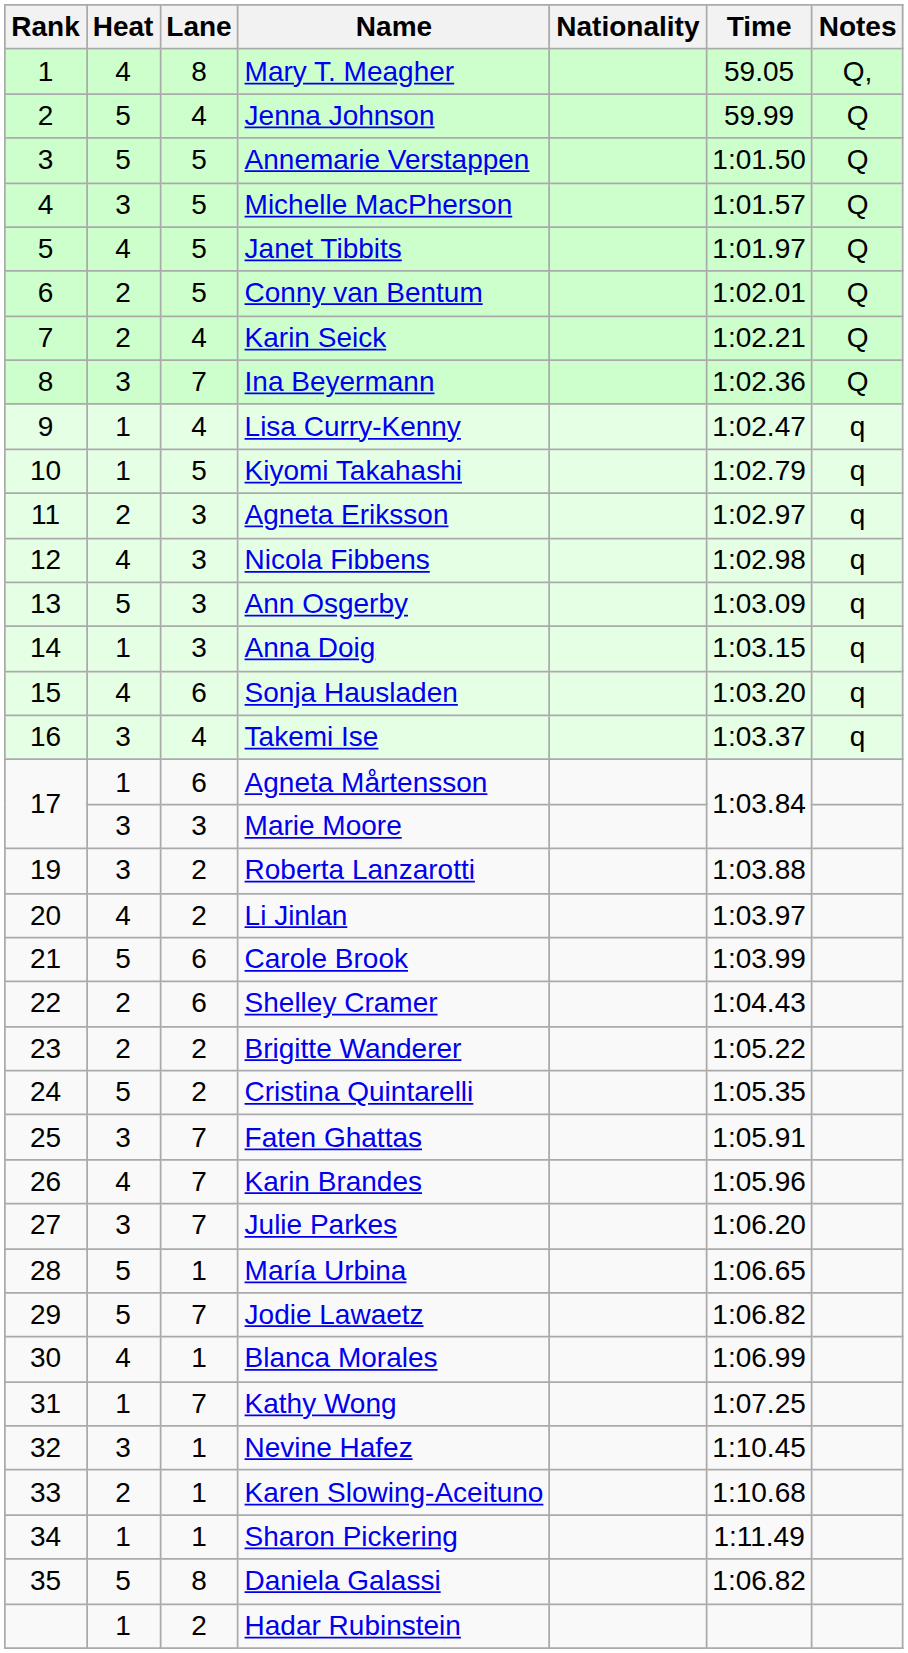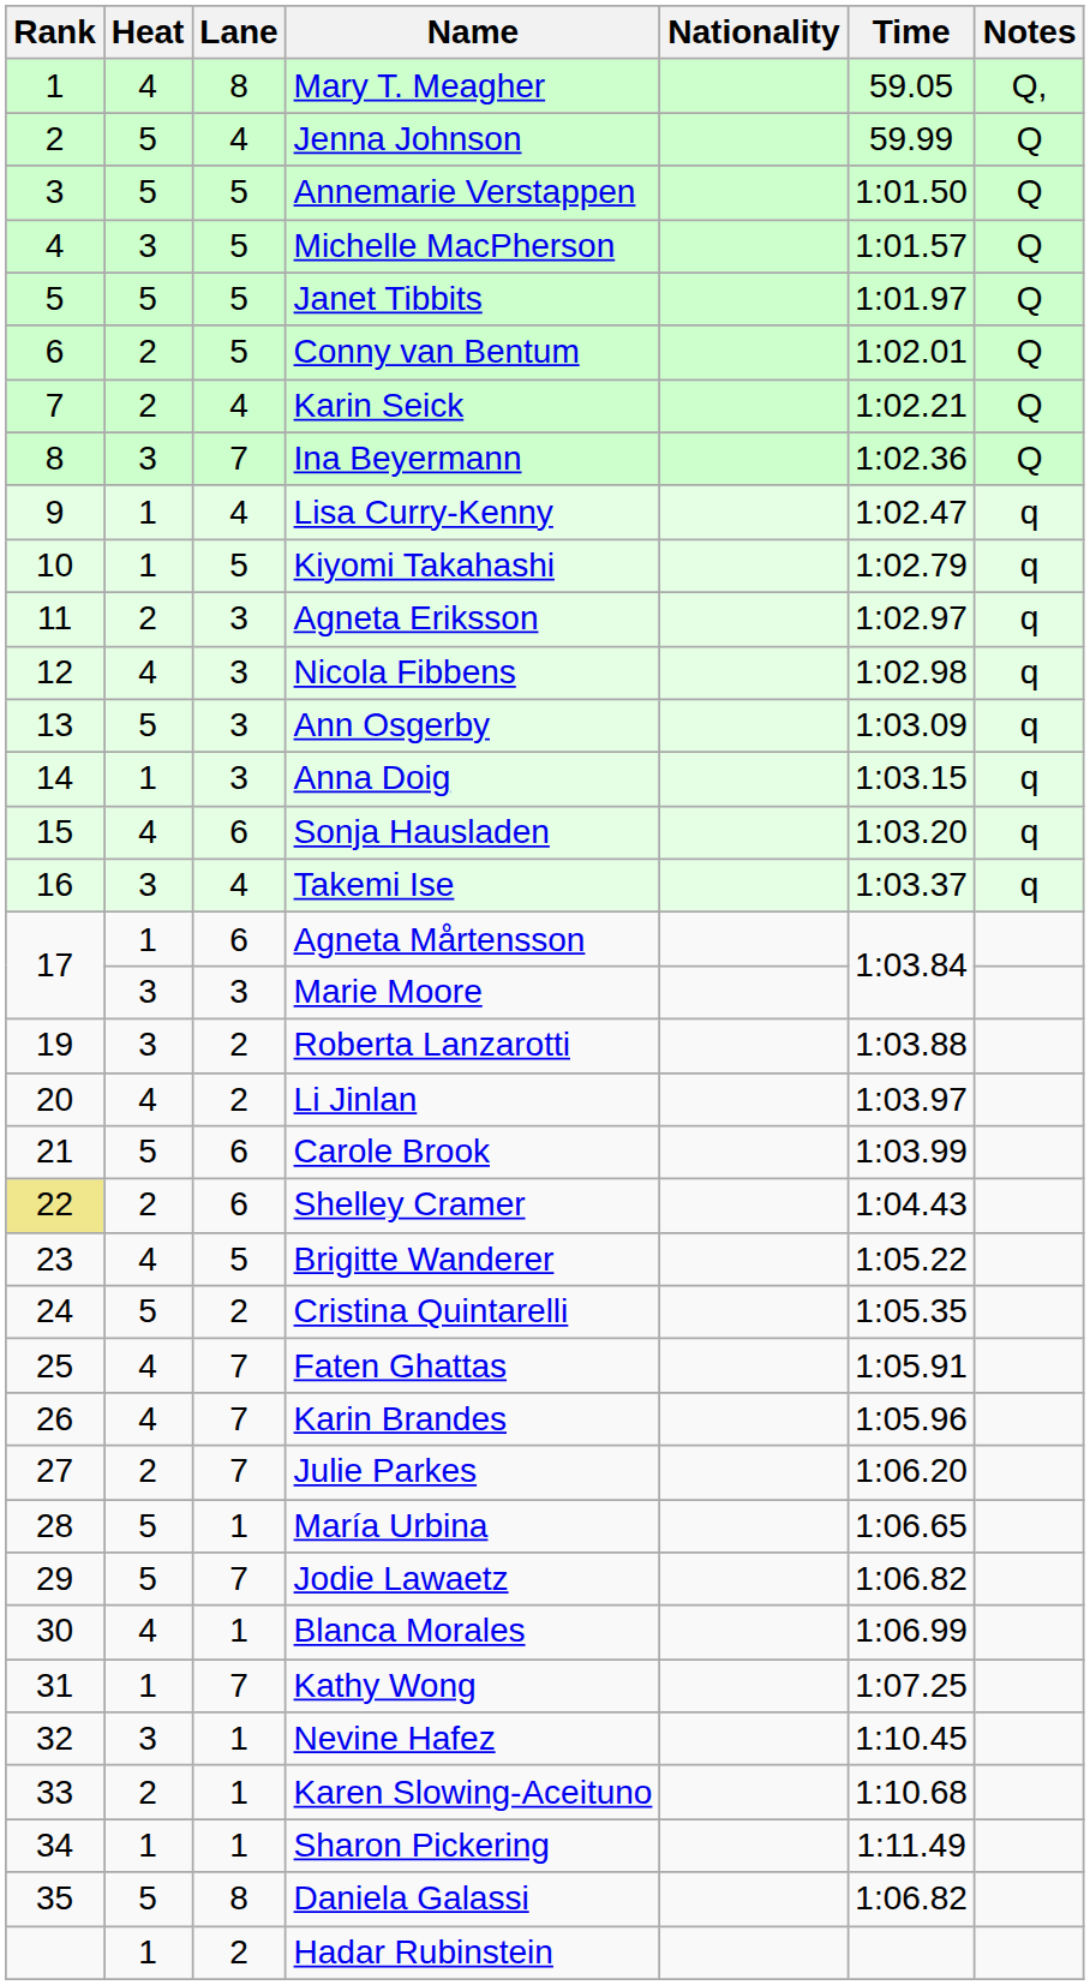Janet Tibbits | Heat: 4 -> 5
Shelley Cramer | Rank: no background -> khaki background
Brigitte Wanderer | Heat: 2 -> 4
Brigitte Wanderer | Lane: 2 -> 5
Faten Ghattas | Heat: 3 -> 4
Julie Parkes | Heat: 3 -> 2
